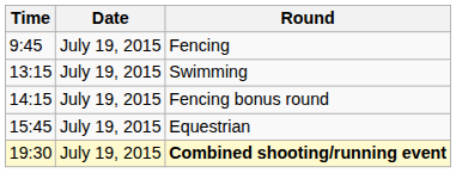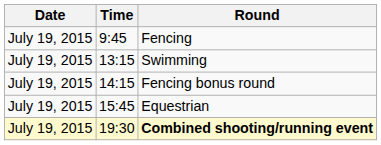columns swapped: Date <-> Time
